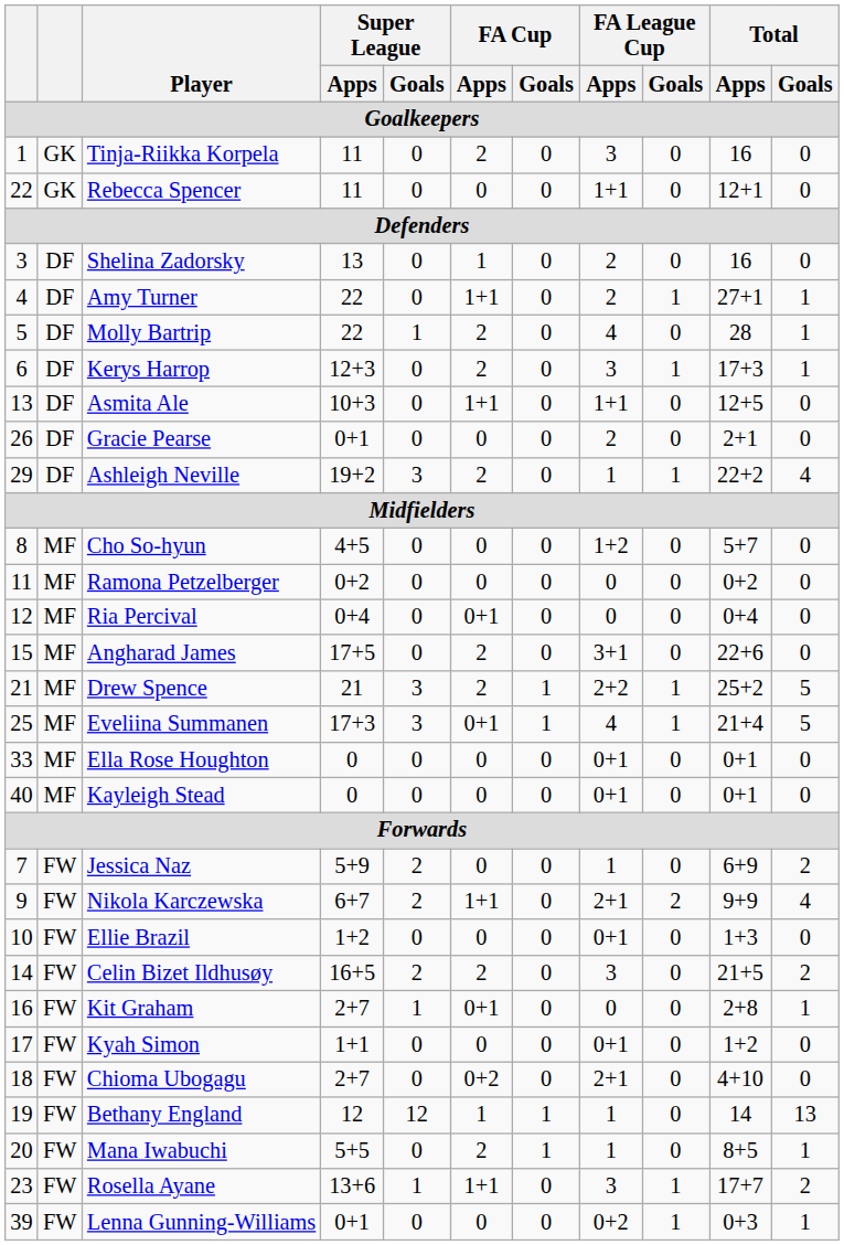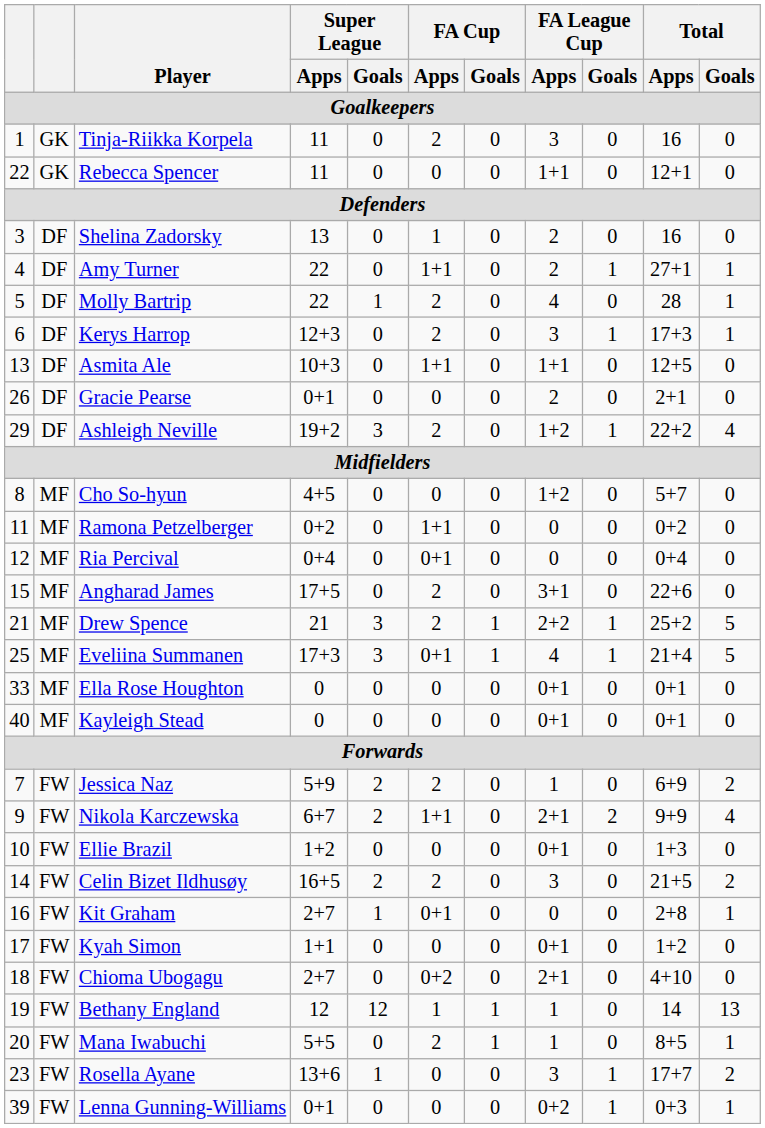Ashleigh Neville | FA League Cup / Apps: 1 -> 1+2
Ramona Petzelberger | FA Cup / Apps: 0 -> 1+1
Jessica Naz | FA Cup / Apps: 0 -> 2
Rosella Ayane | FA Cup / Apps: 1+1 -> 0
